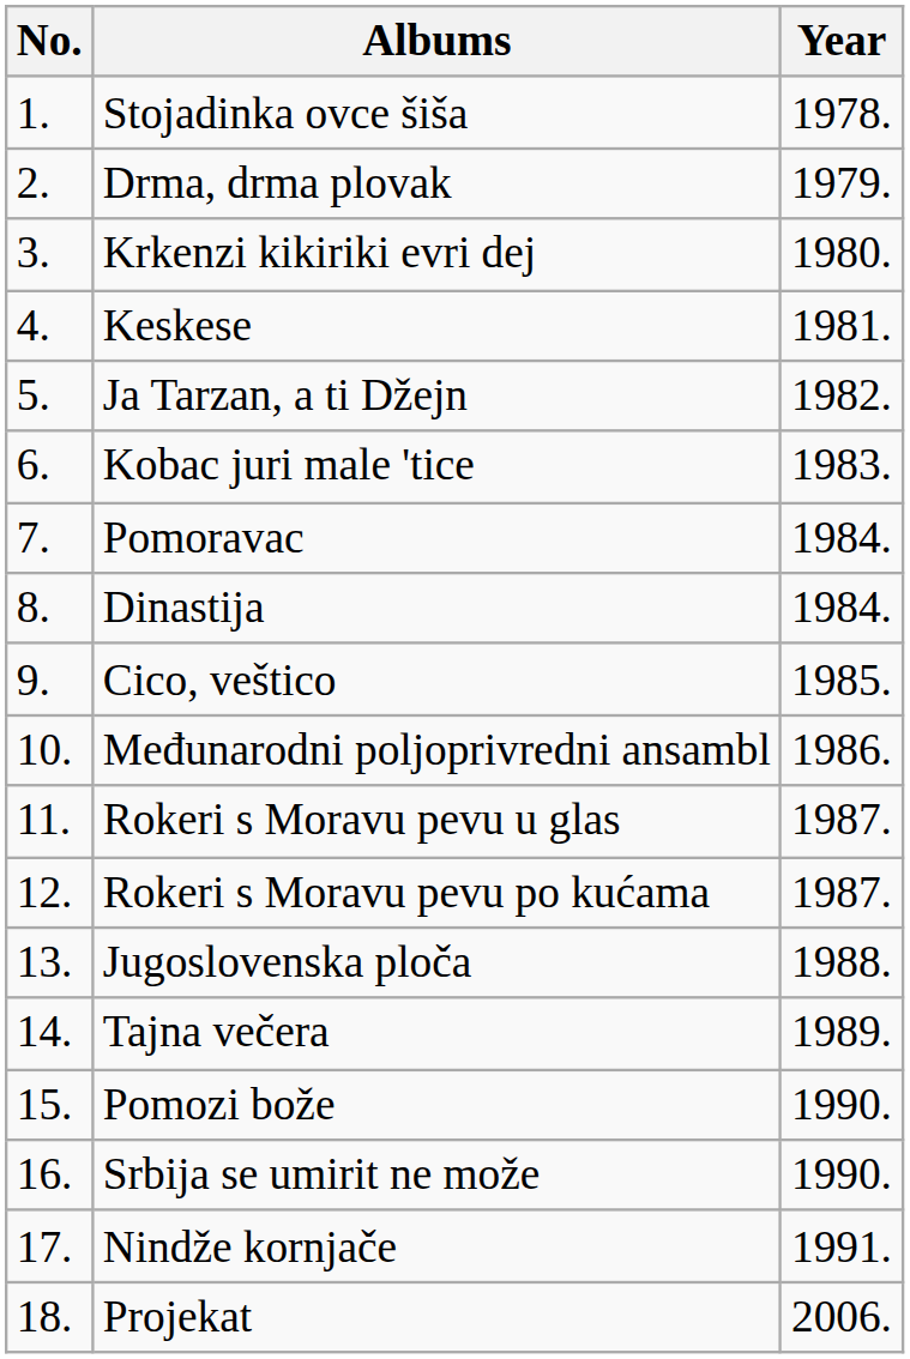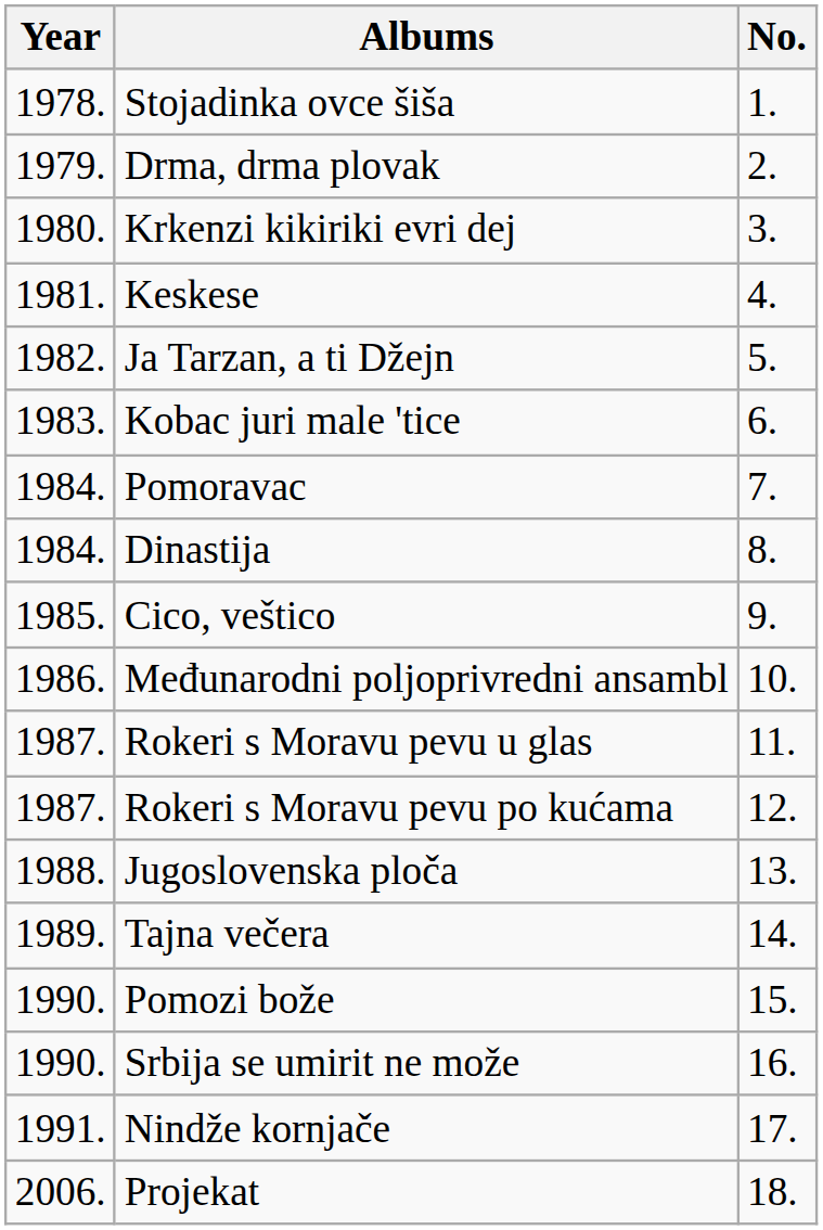columns swapped: No. <-> Year
